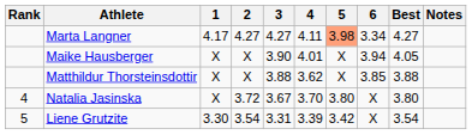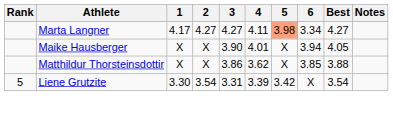Matthildur Thorsteinsdottir | 3: 3.88 -> 3.86
- row: 4 | Natalia Jasinska | X | 3.72 | 3.67 | 3.70 | 3.80 | X | 3.80
